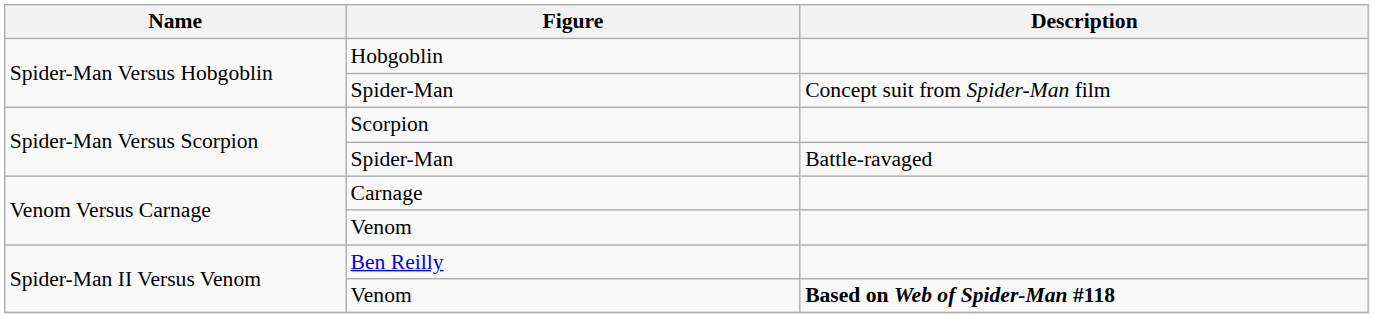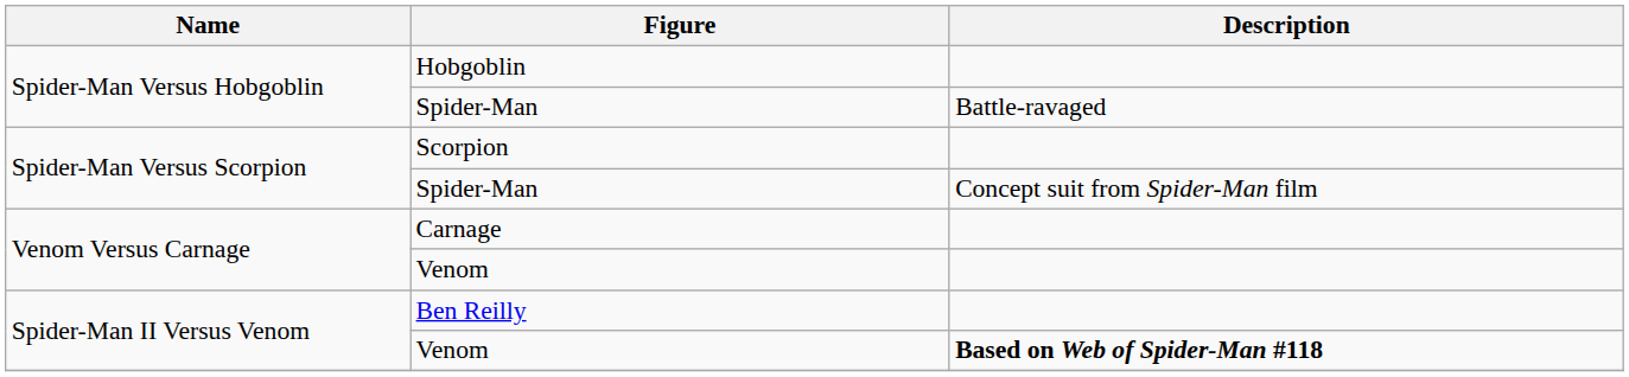Spider-Man Versus Hobgoblin / Spider-Man | Description: Concept suit from Spider-Man film -> Battle-ravaged
Spider-Man Versus Scorpion / Spider-Man | Description: Battle-ravaged -> Concept suit from Spider-Man film
